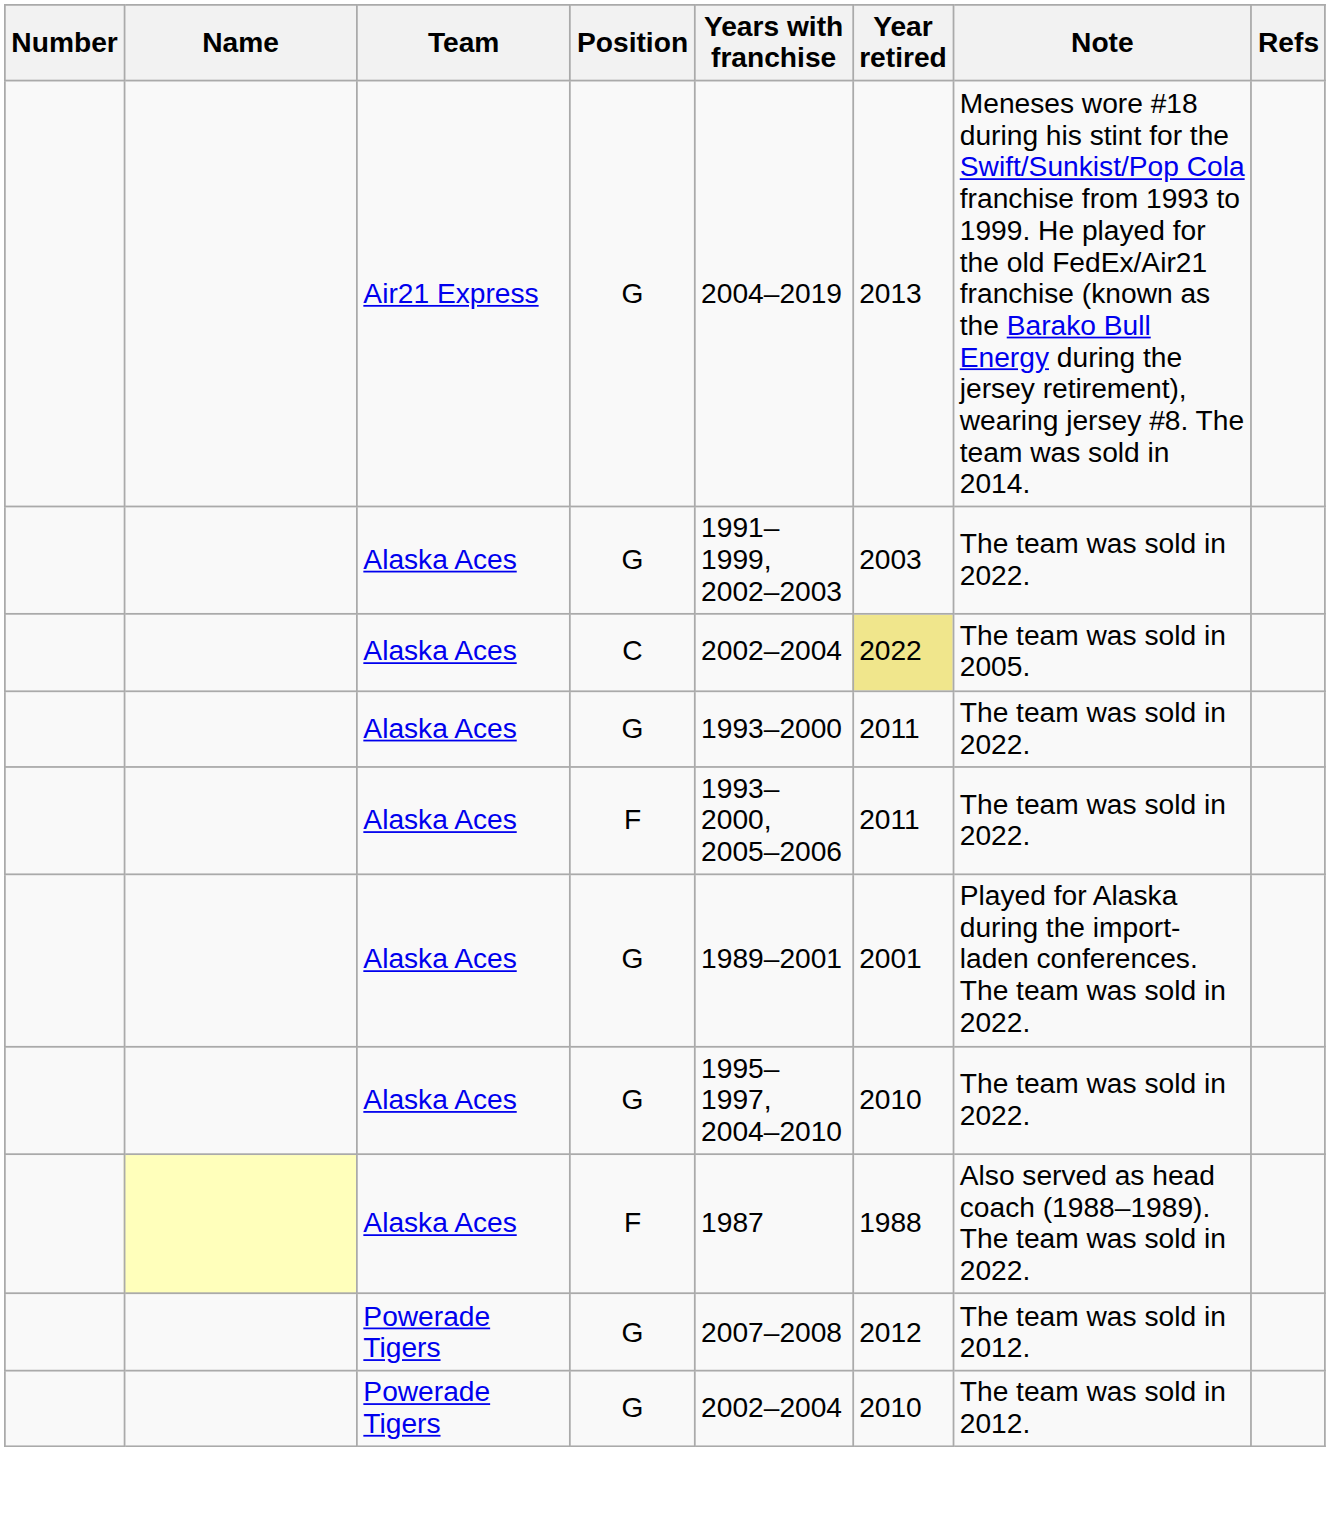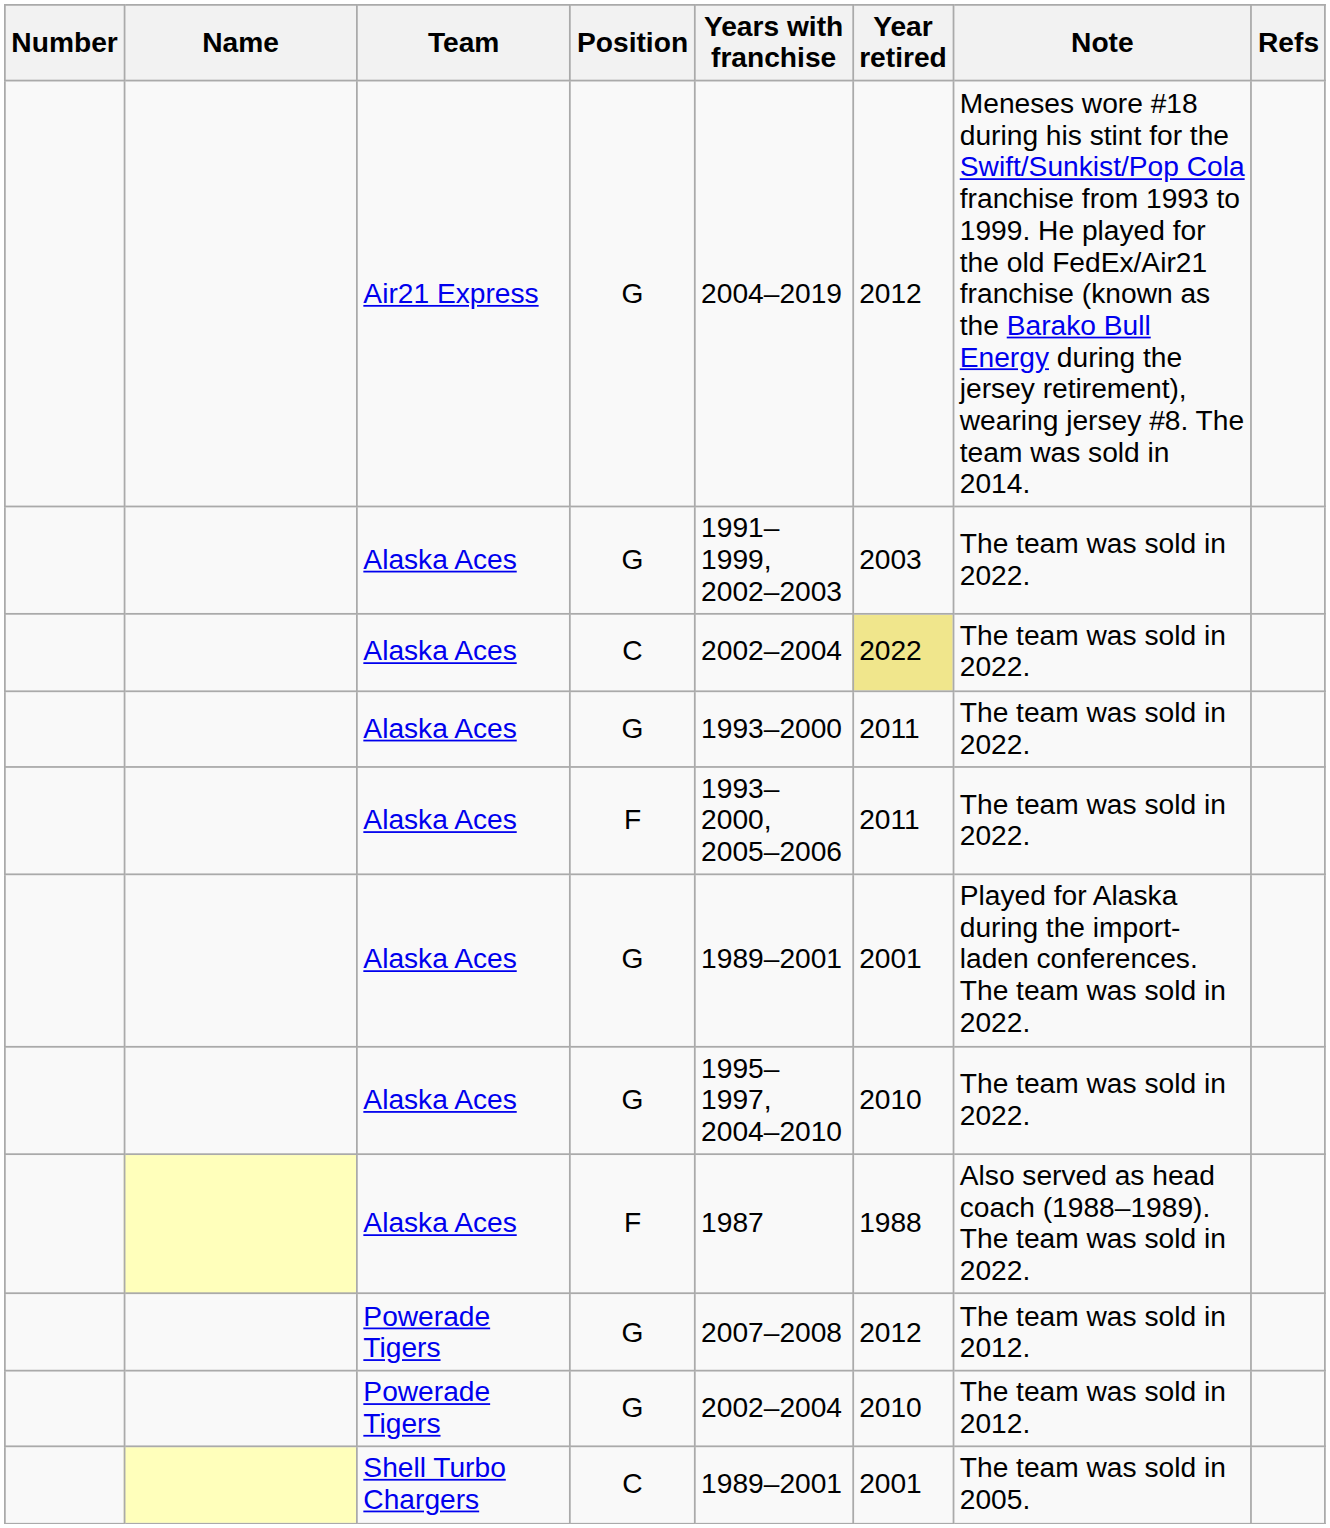Air21 Express | Year retired: 2013 -> 2012
Alaska Aces / C | Note: The team was sold in 2005. -> The team was sold in 2022.
+ row: Shell Turbo Chargers | C | 1989–2001 | 2001 | The team was sold in 2005.
